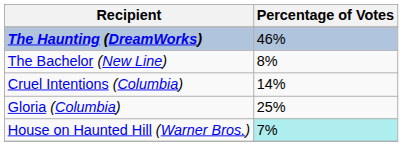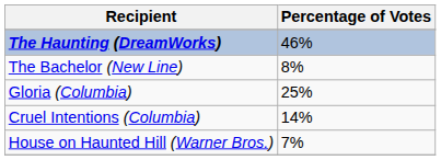rows swapped: Cruel Intentions (Columbia) <-> Gloria (Columbia)
House on Haunted Hill (Warner Bros.) | Percentage of Votes: paleturquoise background -> no background
